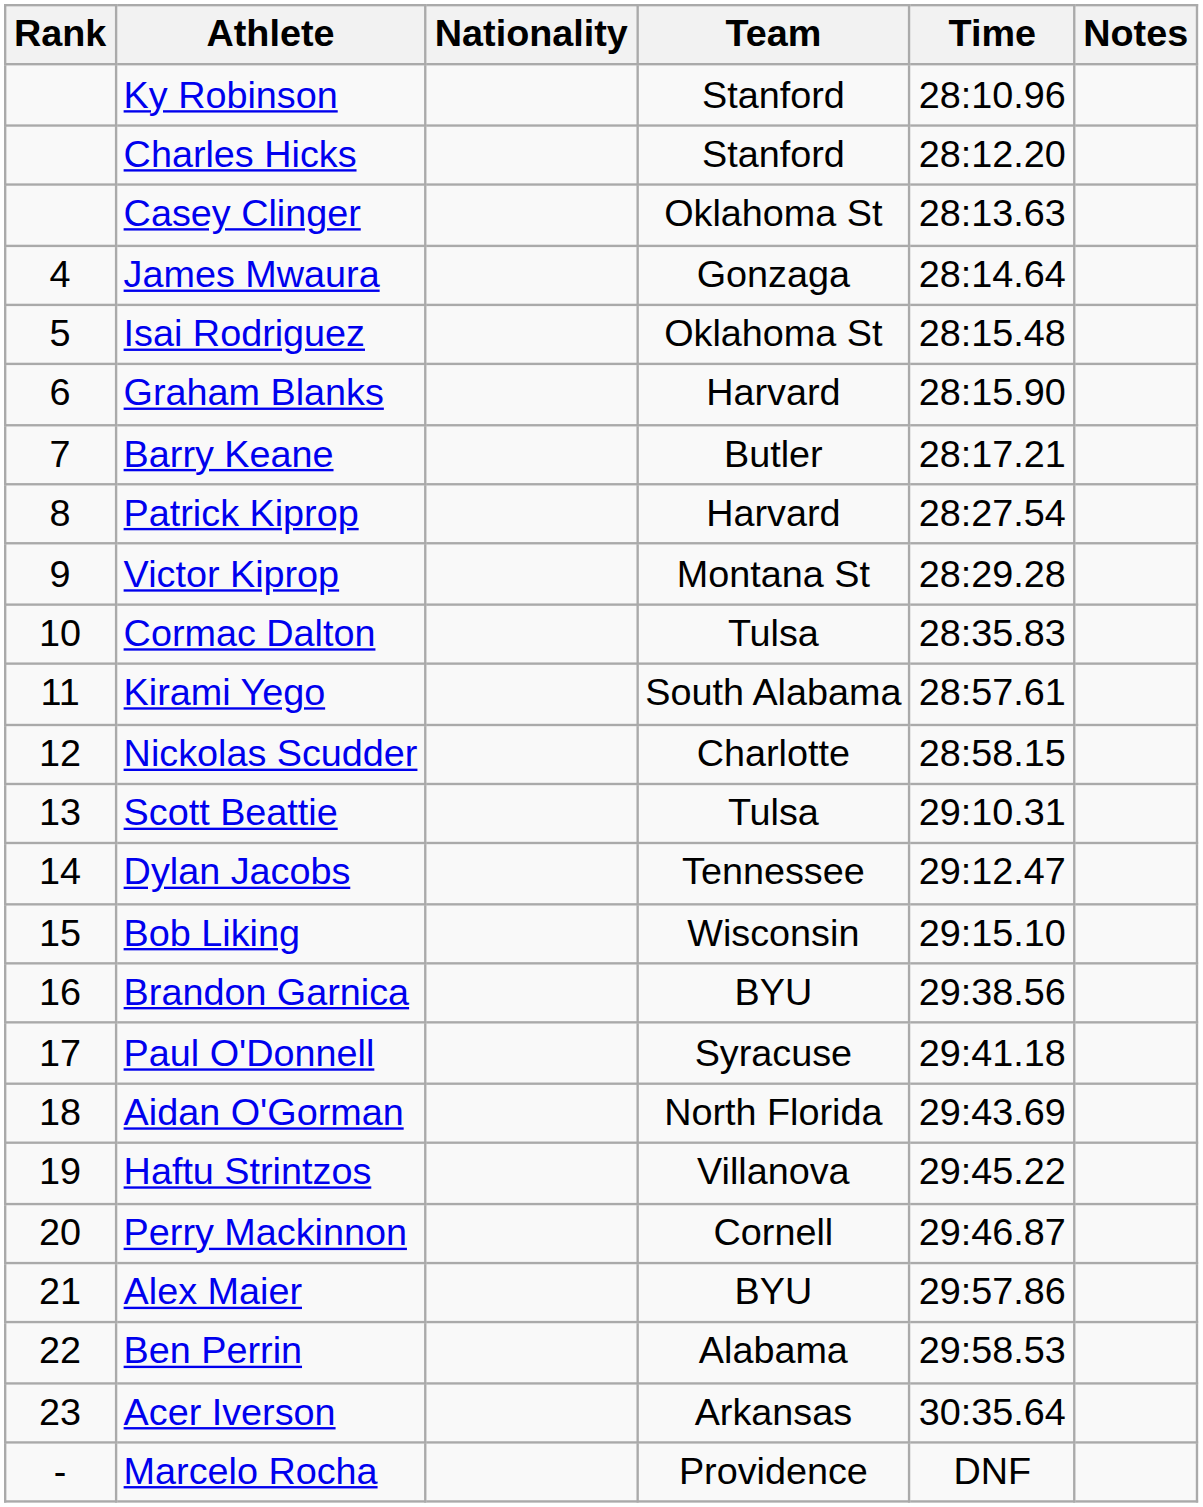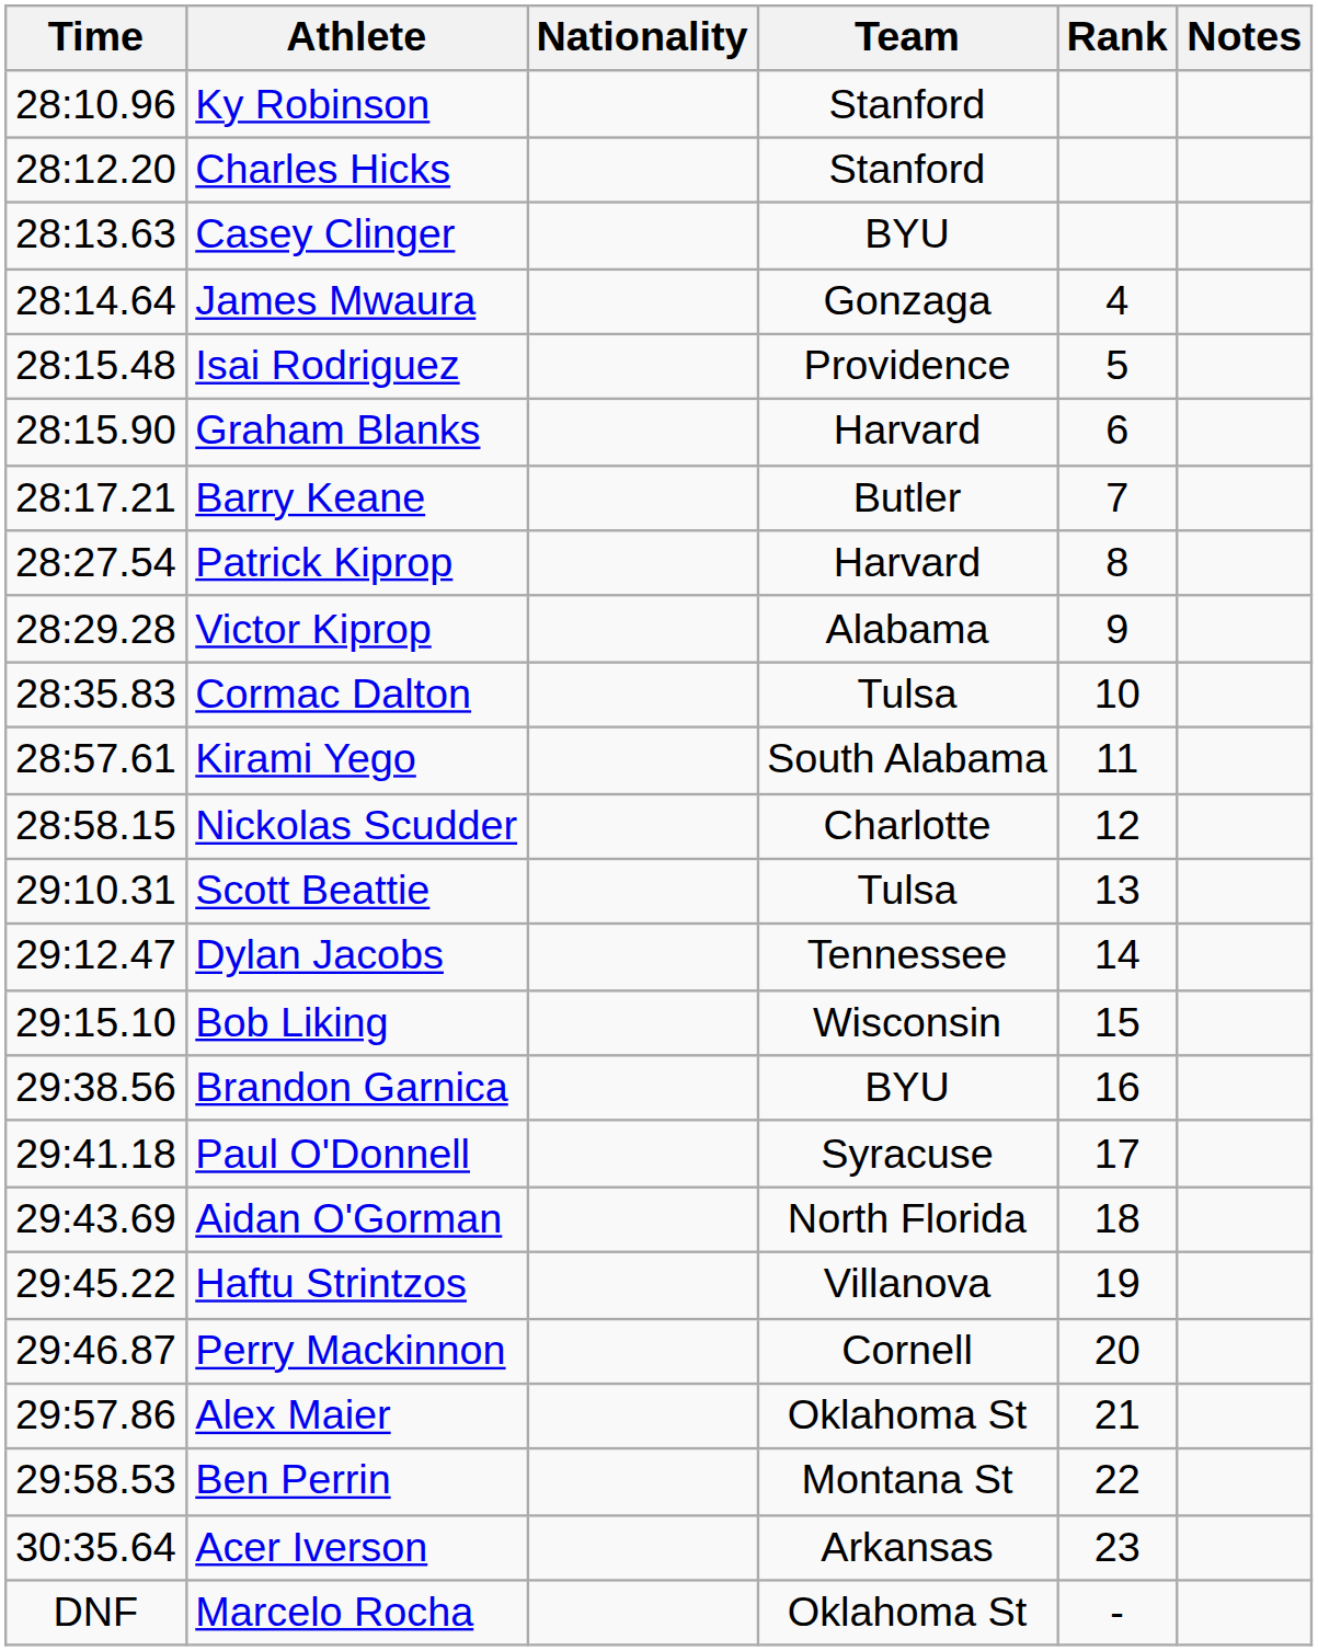columns swapped: Rank <-> Time
Casey Clinger | Team: Oklahoma St -> BYU
Isai Rodriguez | Team: Oklahoma St -> Providence
Victor Kiprop | Team: Montana St -> Alabama
Alex Maier | Team: BYU -> Oklahoma St
Ben Perrin | Team: Alabama -> Montana St
Marcelo Rocha | Team: Providence -> Oklahoma St
